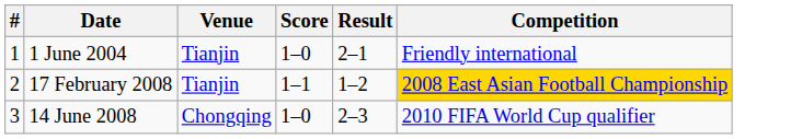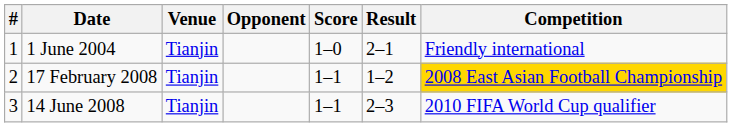+ column: Opponent
14 June 2008 | Venue: Chongqing -> Tianjin
14 June 2008 | Score: 1–0 -> 1–1
